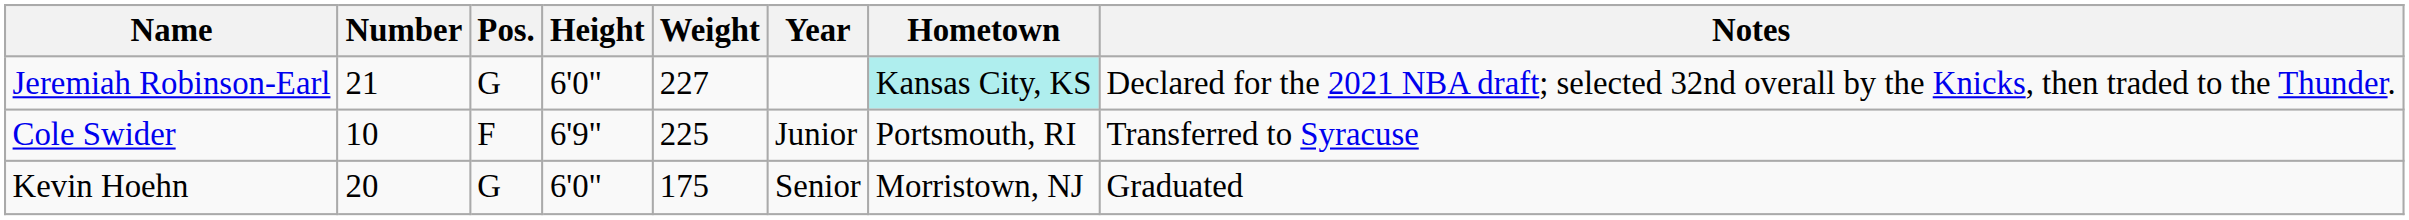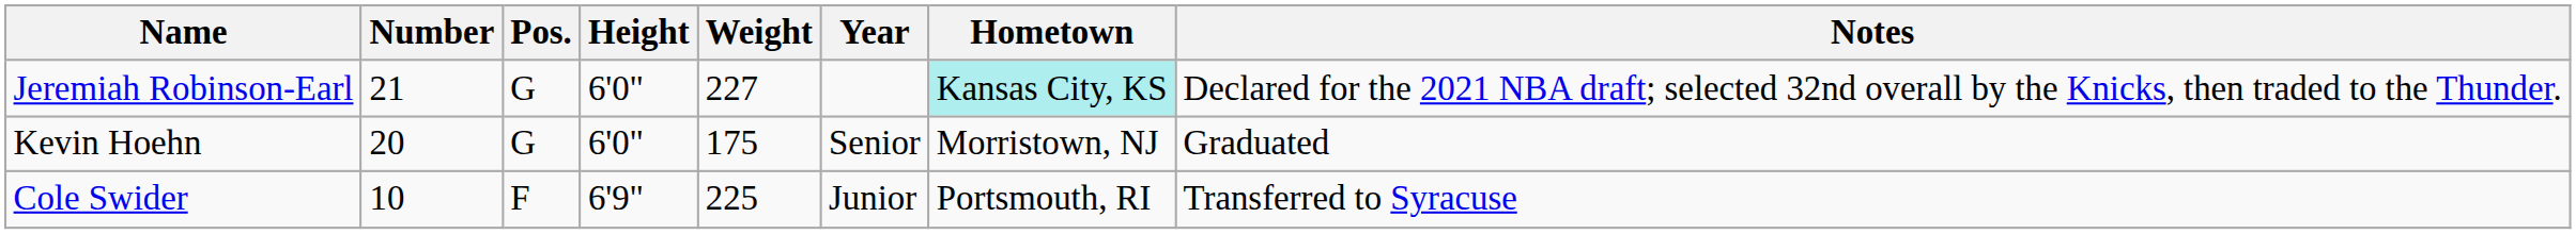rows swapped: Cole Swider <-> Kevin Hoehn
